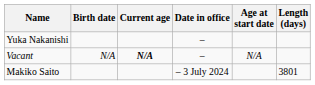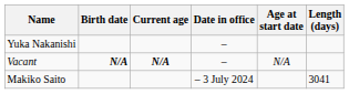Vacant | Birth date: normal -> bold
Makiko Saito | Length (days): 3801 -> 3041
